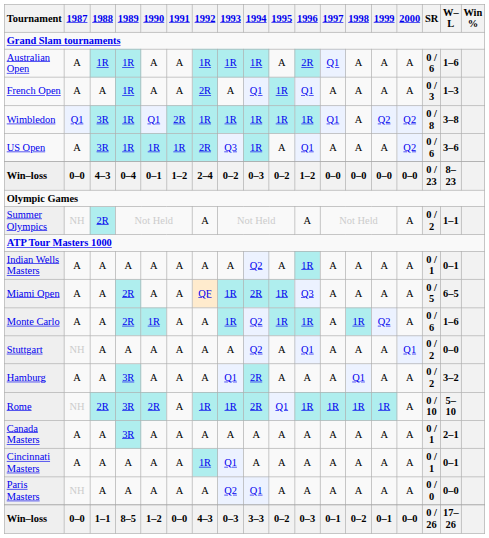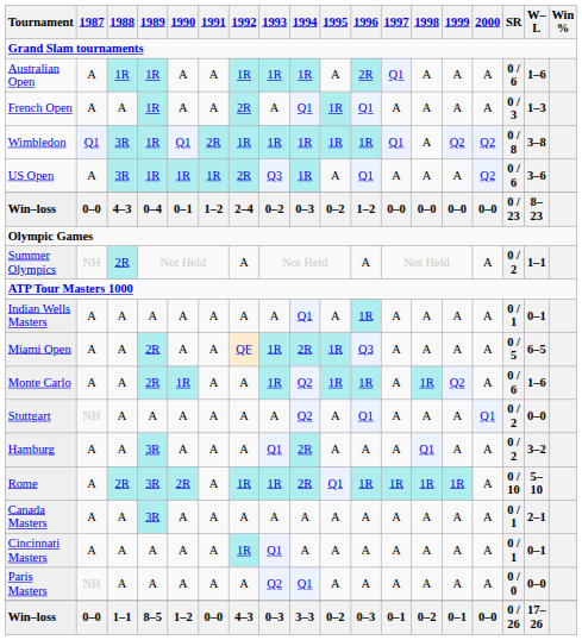Indian Wells Masters | 1994: Q2 -> Q1
Rome | 1987: NH -> A
